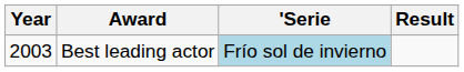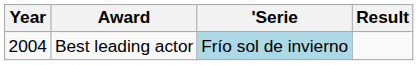Best leading actor | Year: 2003 -> 2004
